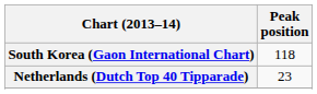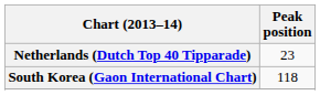rows swapped: Netherlands (Dutch Top 40 Tipparade) <-> South Korea (Gaon International Chart)
